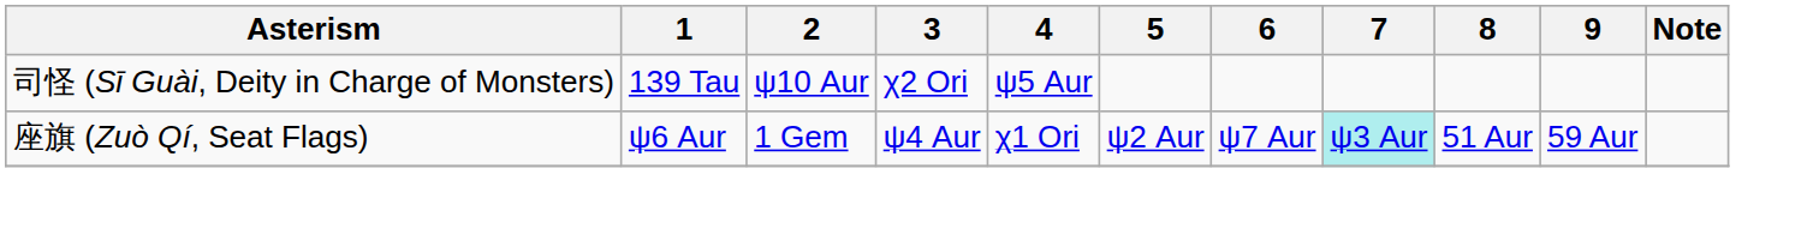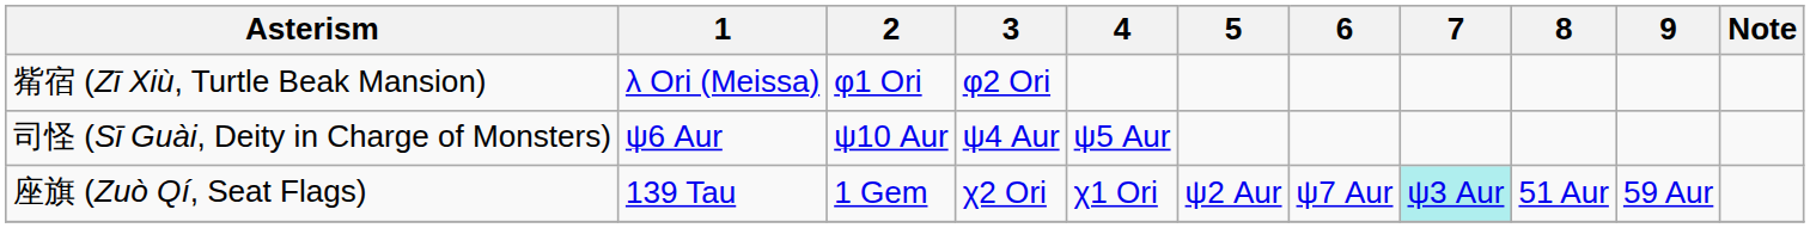+ row: 觜宿 (Zī Xiù, Turtle Beak Mansion) | λ Ori (Meissa) | φ1 Ori | φ2 Ori
司怪 (Sī Guài, Deity in Charge of Monsters) | 1: 139 Tau -> ψ6 Aur
司怪 (Sī Guài, Deity in Charge of Monsters) | 3: χ2 Ori -> ψ4 Aur
座旗 (Zuò Qí, Seat Flags) | 1: ψ6 Aur -> 139 Tau
座旗 (Zuò Qí, Seat Flags) | 3: ψ4 Aur -> χ2 Ori
